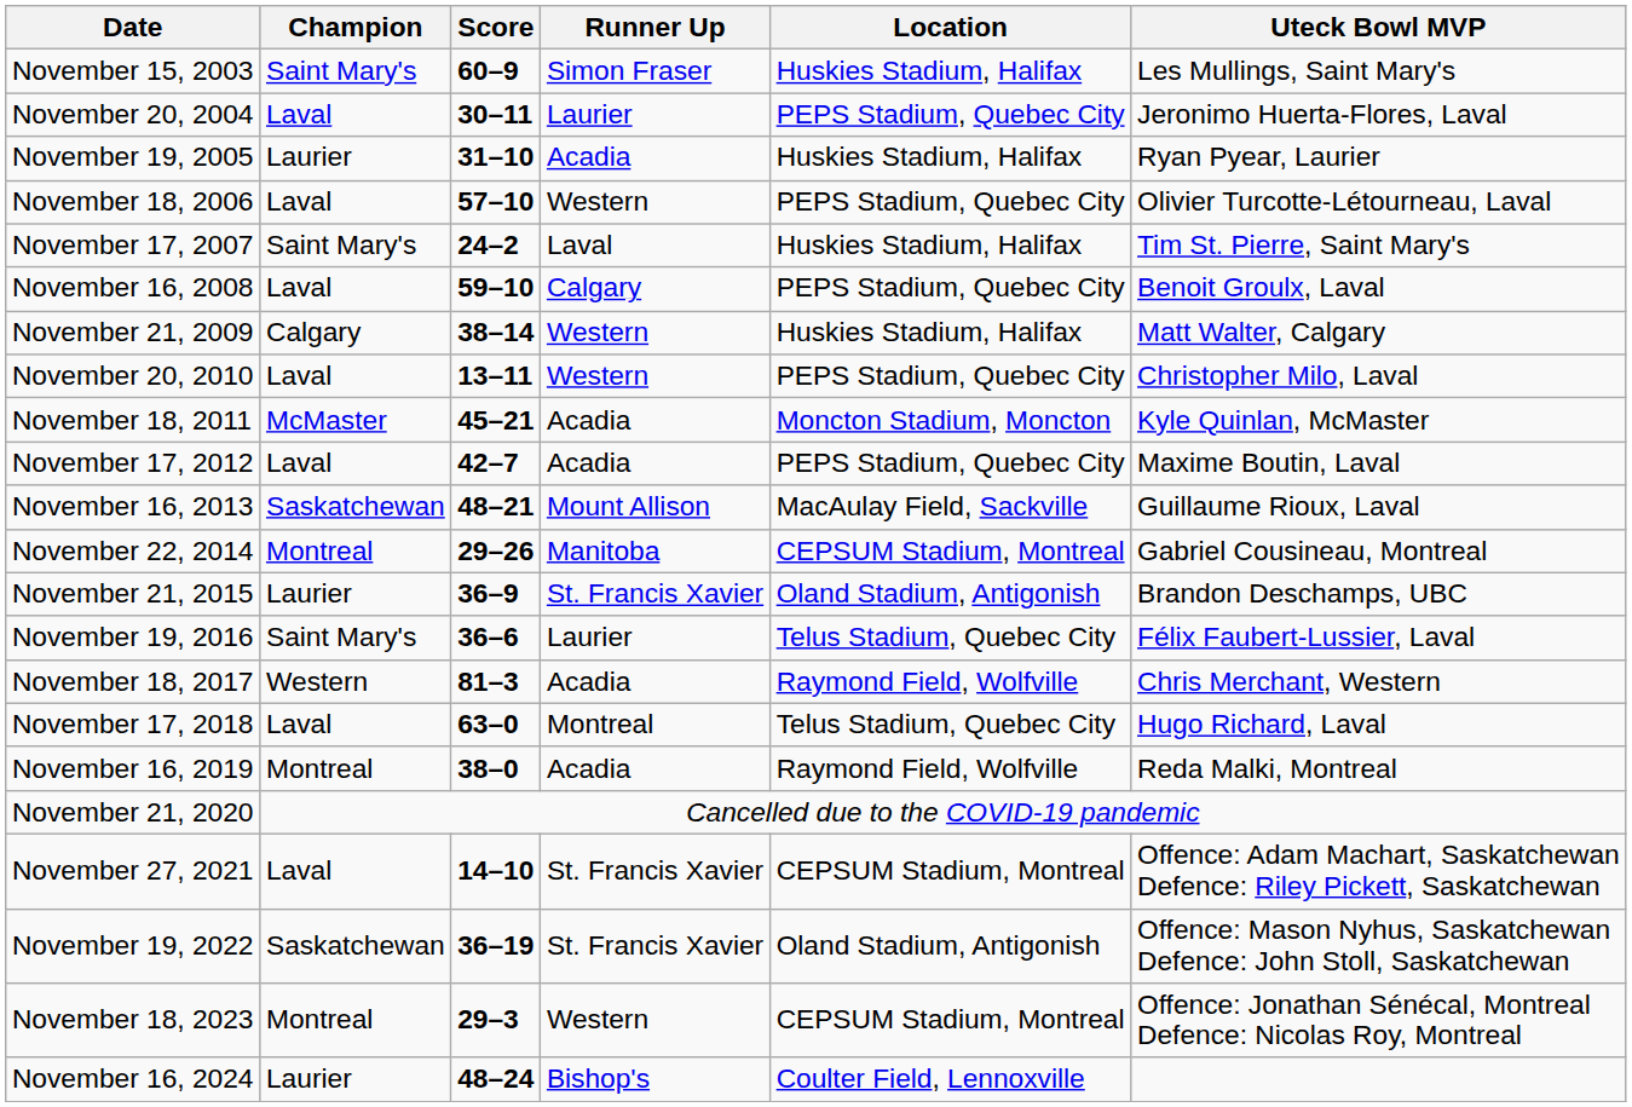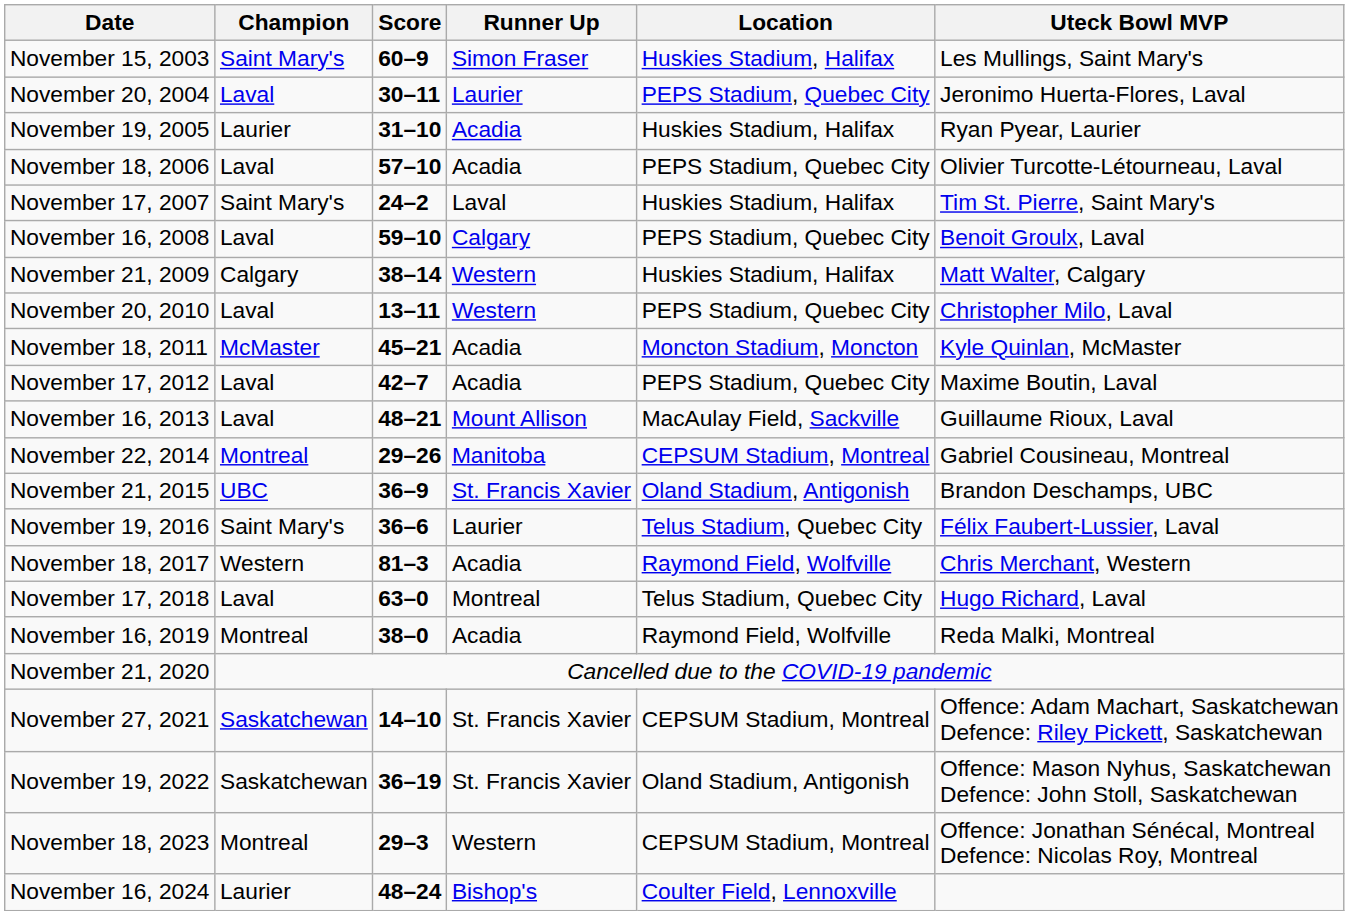November 18, 2006 | Runner Up: Western -> Acadia
November 16, 2013 | Champion: Saskatchewan -> Laval
November 21, 2015 | Champion: Laurier -> UBC
November 27, 2021 | Champion: Laval -> Saskatchewan
